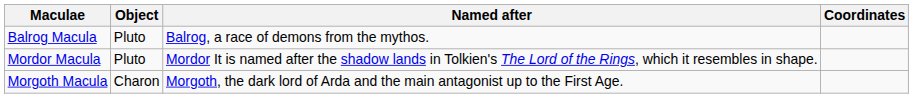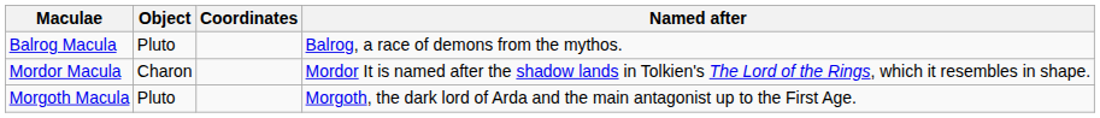columns swapped: Coordinates <-> Named after
Mordor Macula | Object: Pluto -> Charon
Morgoth Macula | Object: Charon -> Pluto
